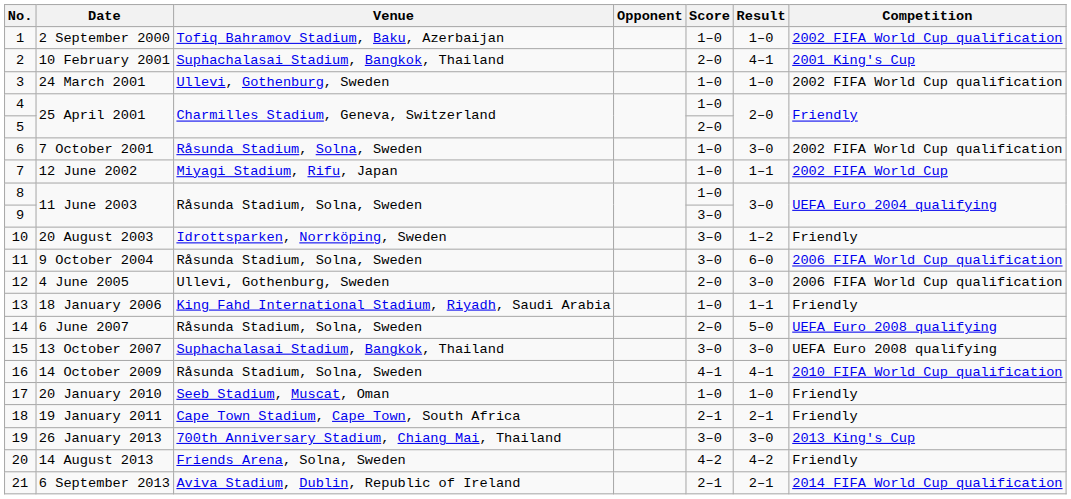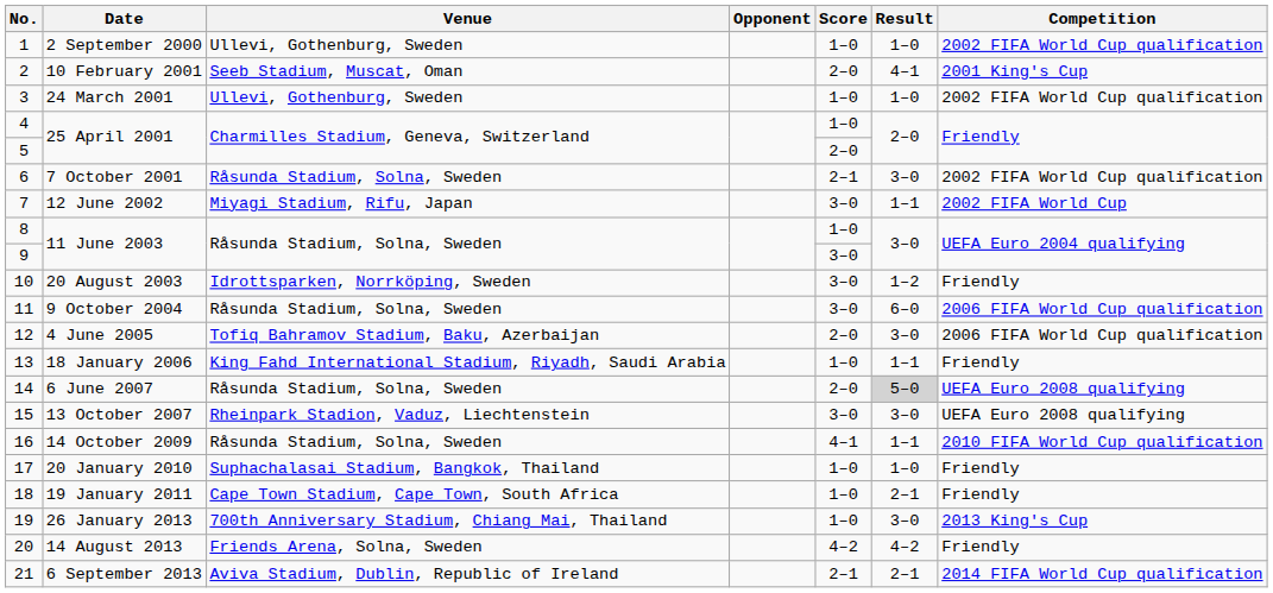2 September 2000 | Venue: Tofiq Bahramov Stadium, Baku, Azerbaijan -> Ullevi, Gothenburg, Sweden
10 February 2001 | Venue: Suphachalasai Stadium, Bangkok, Thailand -> Seeb Stadium, Muscat, Oman
7 October 2001 | Score: 1–0 -> 2–1
12 June 2002 | Score: 1–0 -> 3–0
4 June 2005 | Venue: Ullevi, Gothenburg, Sweden -> Tofiq Bahramov Stadium, Baku, Azerbaijan
6 June 2007 | Result: no background -> lightgrey background
13 October 2007 | Venue: Suphachalasai Stadium, Bangkok, Thailand -> Rheinpark Stadion, Vaduz, Liechtenstein
14 October 2009 | Result: 4–1 -> 1–1
20 January 2010 | Venue: Seeb Stadium, Muscat, Oman -> Suphachalasai Stadium, Bangkok, Thailand
19 January 2011 | Score: 2–1 -> 1–0
26 January 2013 | Score: 3–0 -> 1–0
